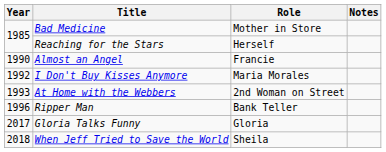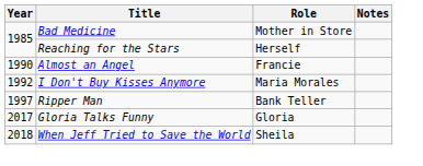- row: 1993 | At Home with the Webbers | 2nd Woman on Street
Ripper Man | Year: 1996 -> 1997
